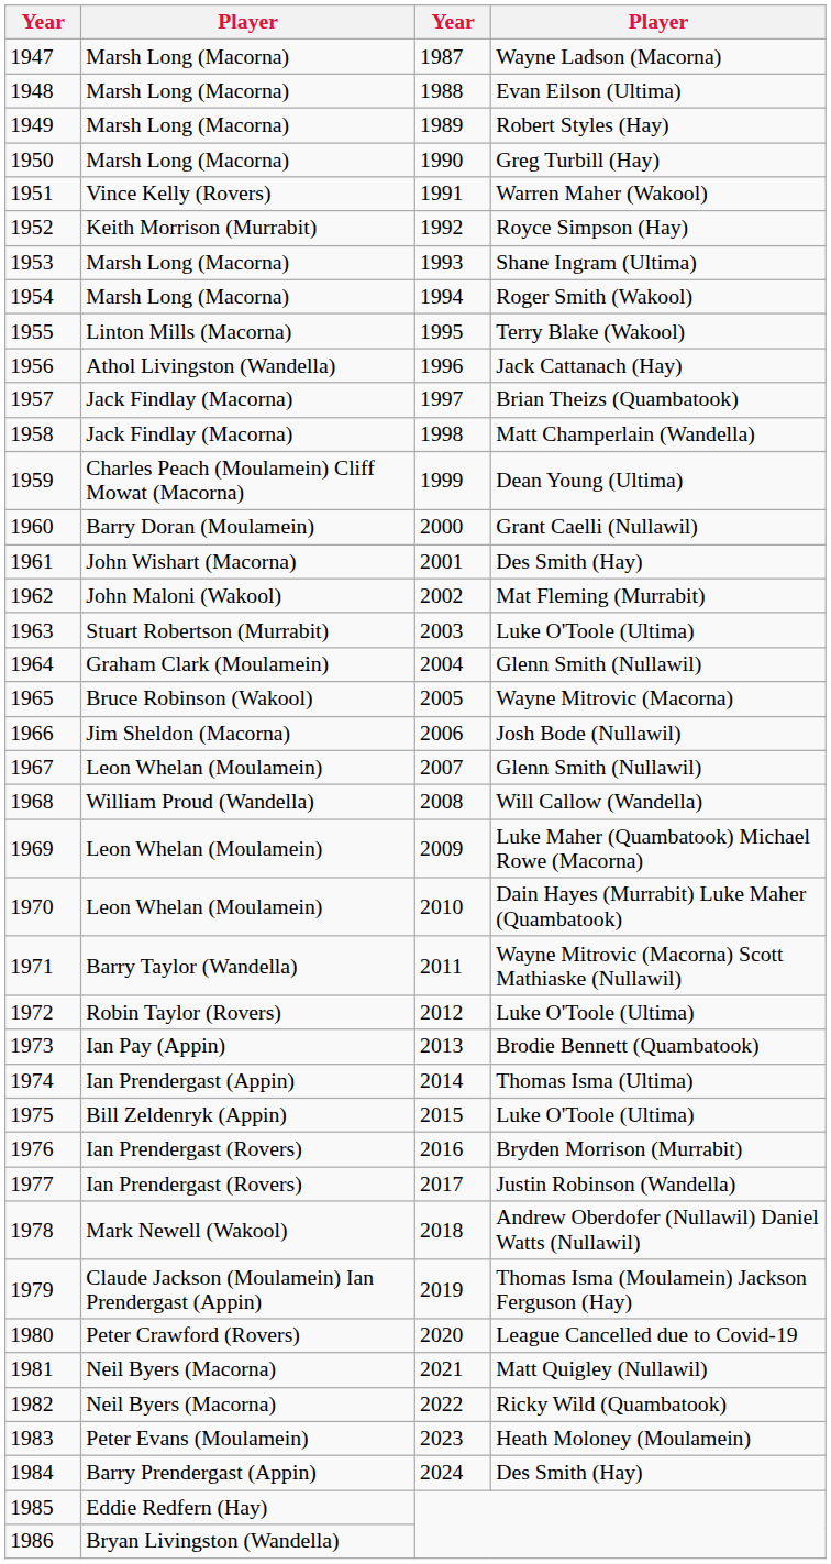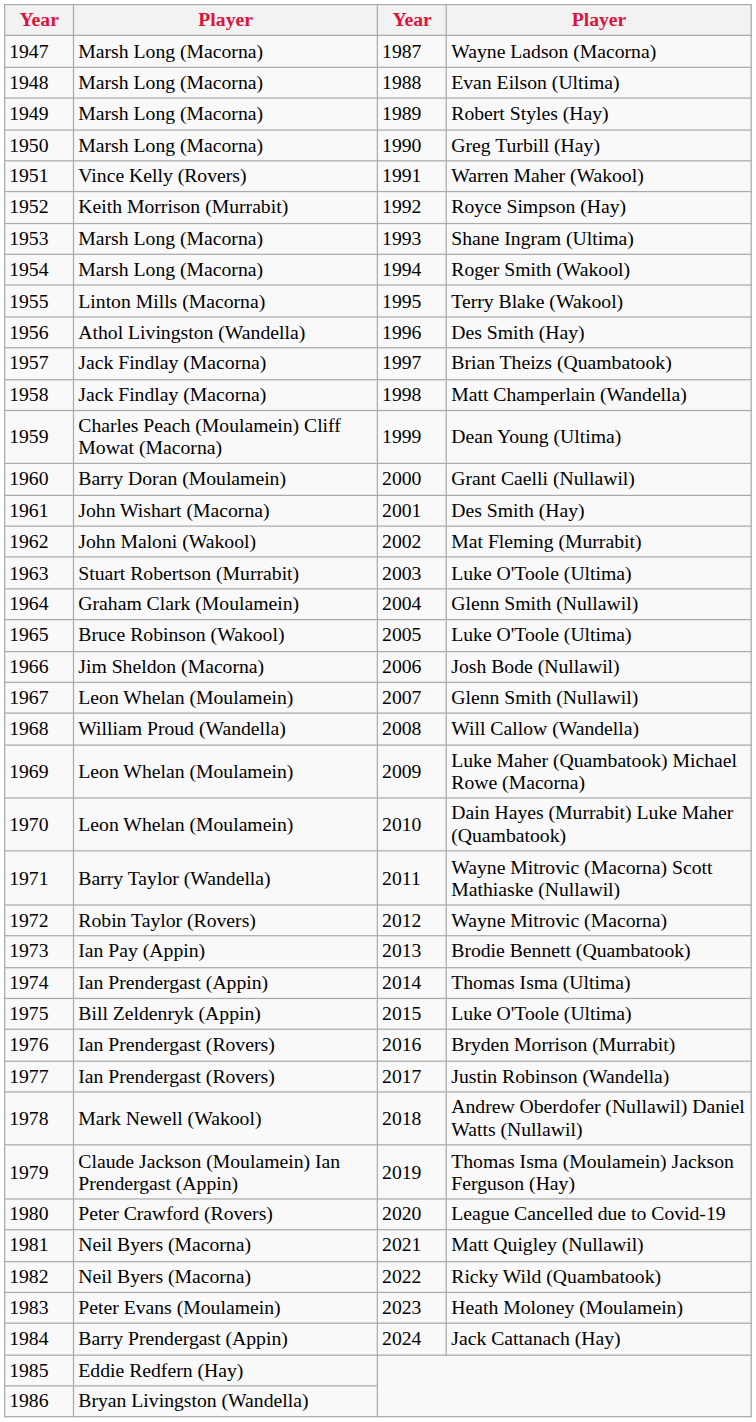1956 | column 4: Jack Cattanach (Hay) -> Des Smith (Hay)
1965 | column 4: Wayne Mitrovic (Macorna) -> Luke O'Toole (Ultima)
1972 | column 4: Luke O'Toole (Ultima) -> Wayne Mitrovic (Macorna)
1984 | column 4: Des Smith (Hay) -> Jack Cattanach (Hay)
